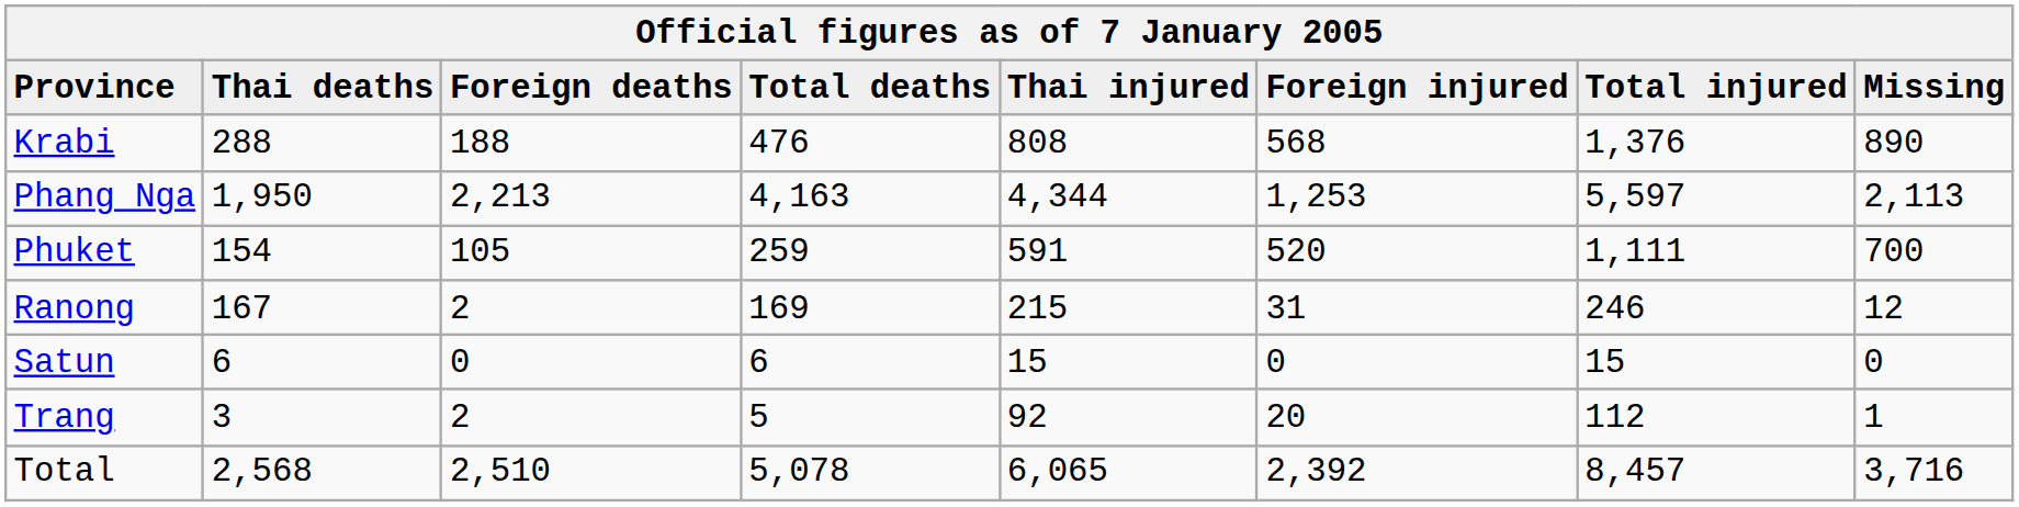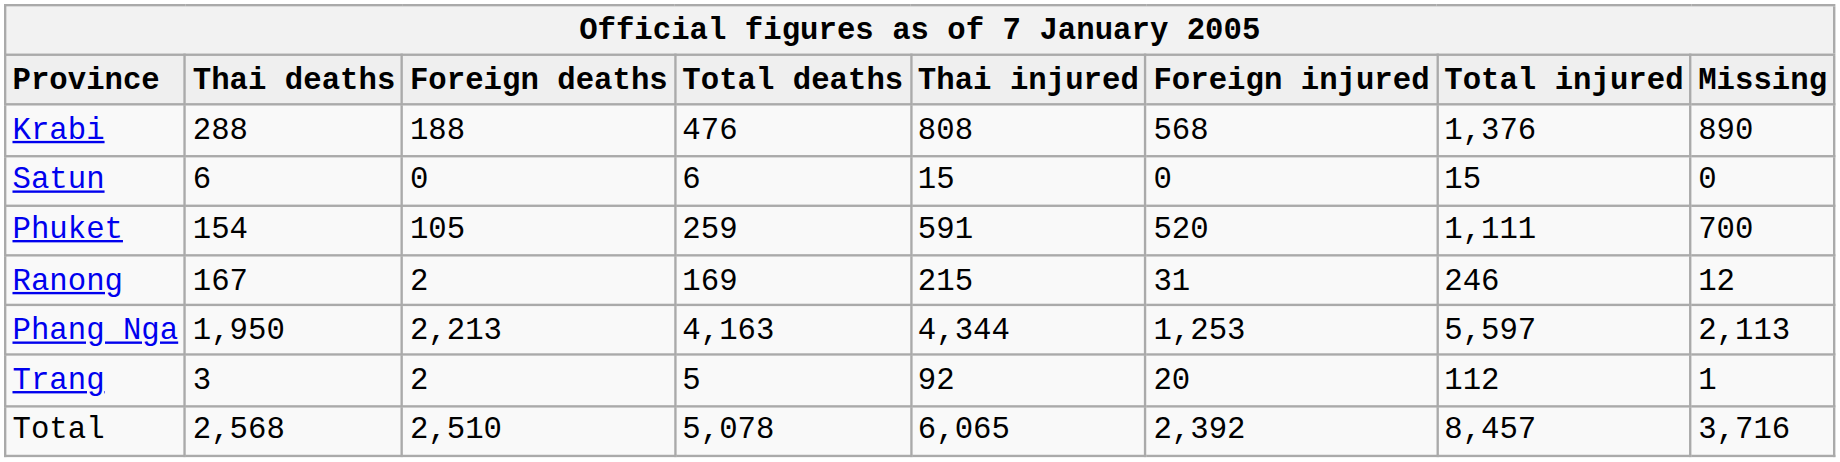rows swapped: Phang Nga <-> Satun
